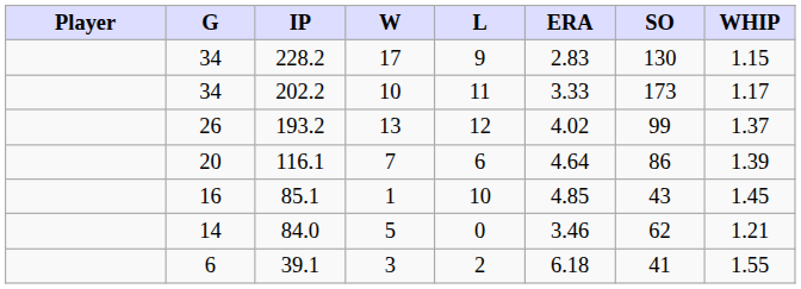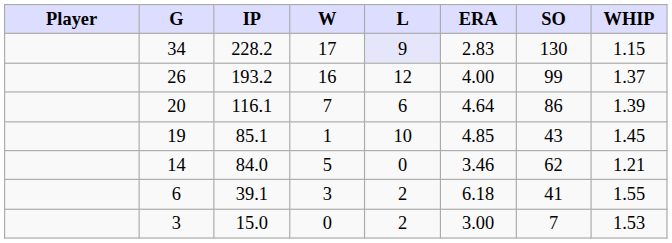228.2 | L: no background -> lavender background
- row: 34 | 202.2 | 10 | 11 | 3.33 | 173 | 1.17
193.2 | W: 13 -> 16
193.2 | ERA: 4.02 -> 4.00
85.1 | G: 16 -> 19
+ row: 3 | 15.0 | 0 | 2 | 3.00 | 7 | 1.53
